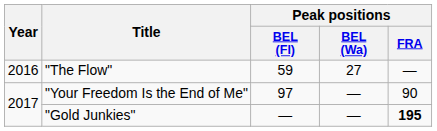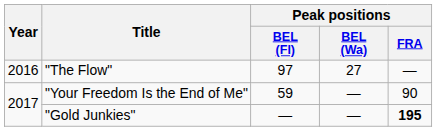"The Flow" | Peak positions / BEL (Fl): 59 -> 97
"Your Freedom Is the End of Me" | Peak positions / BEL (Fl): 97 -> 59
